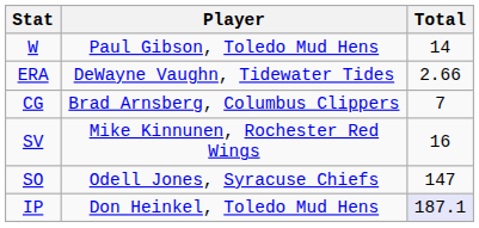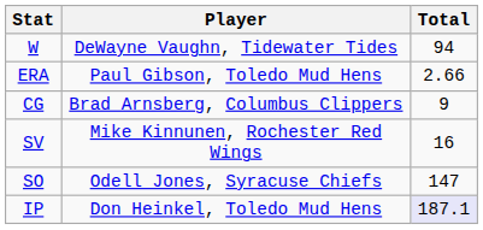W | Player: Paul Gibson, Toledo Mud Hens -> DeWayne Vaughn, Tidewater Tides
W | Total: 14 -> 94
ERA | Player: DeWayne Vaughn, Tidewater Tides -> Paul Gibson, Toledo Mud Hens
CG | Total: 7 -> 9
